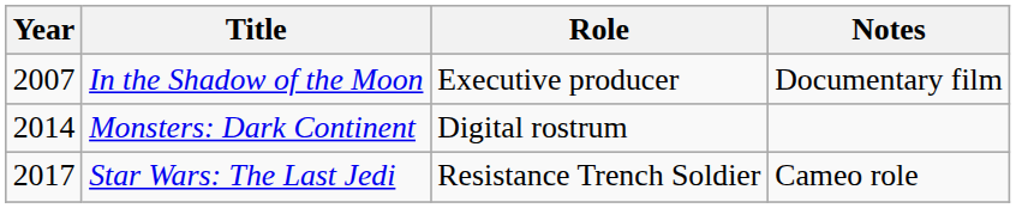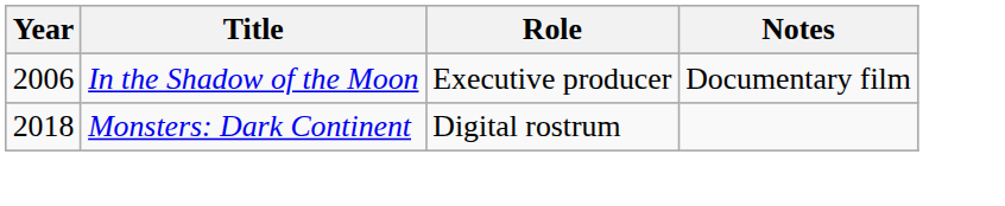In the Shadow of the Moon | Year: 2007 -> 2006
Monsters: Dark Continent | Year: 2014 -> 2018
- row: 2017 | Star Wars: The Last Jedi | Resistance Trench Soldier | Cameo role
